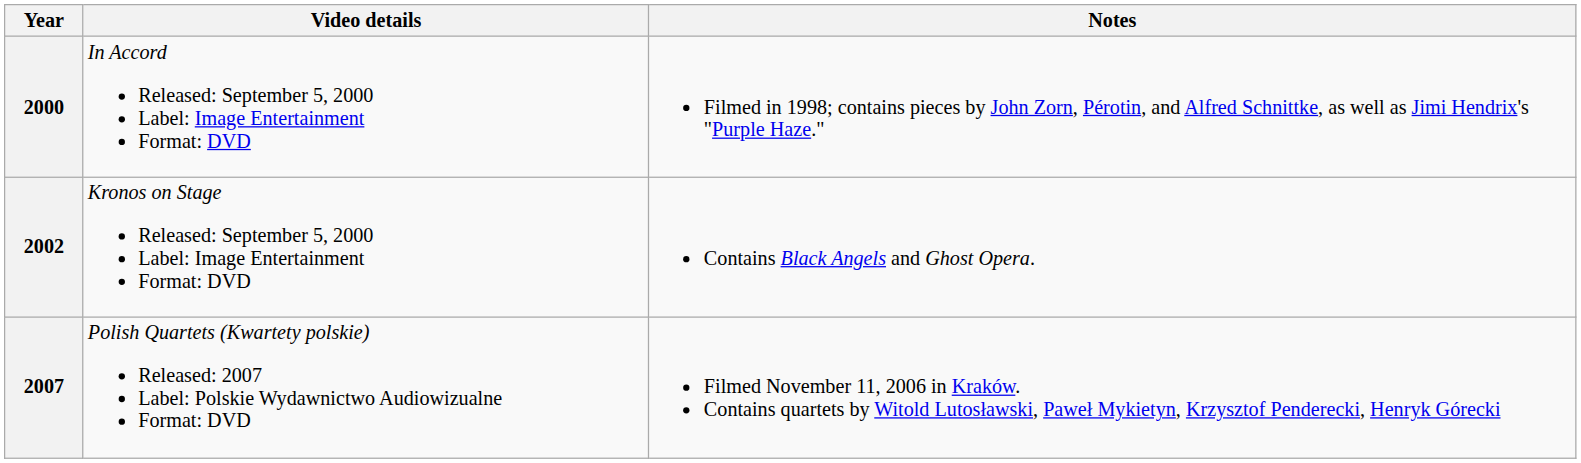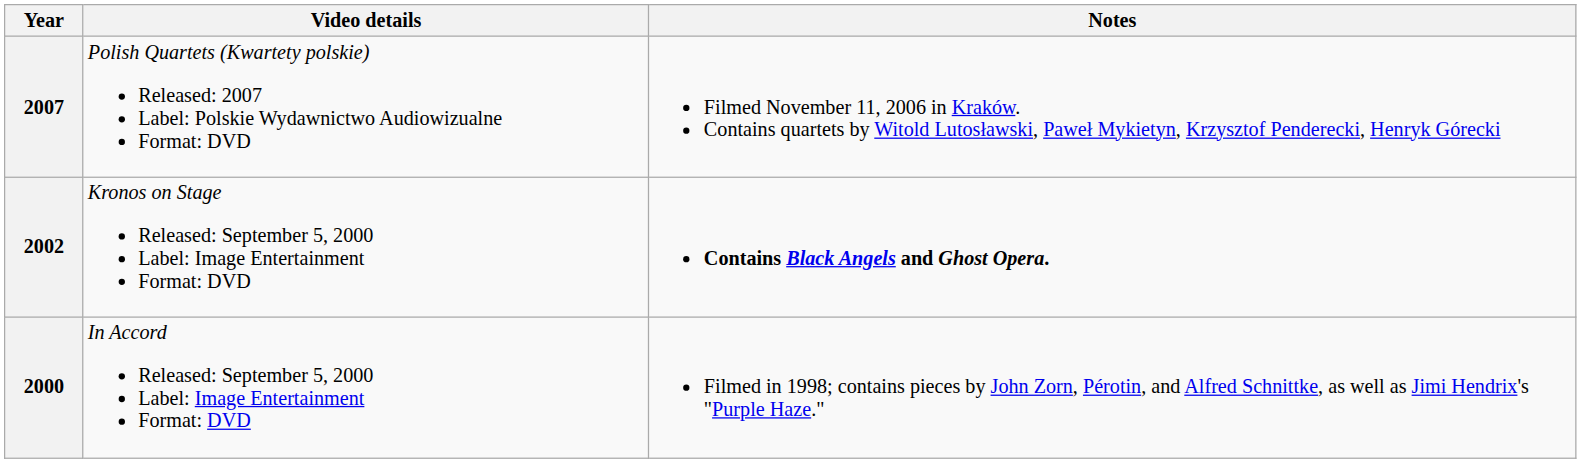rows swapped: 2000 <-> 2007
2002 | Notes: normal -> bold
